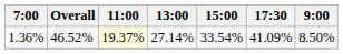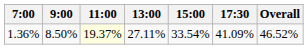columns swapped: 9:00 <-> Overall
1.36% | 13:00: 27.14% -> 27.11%
